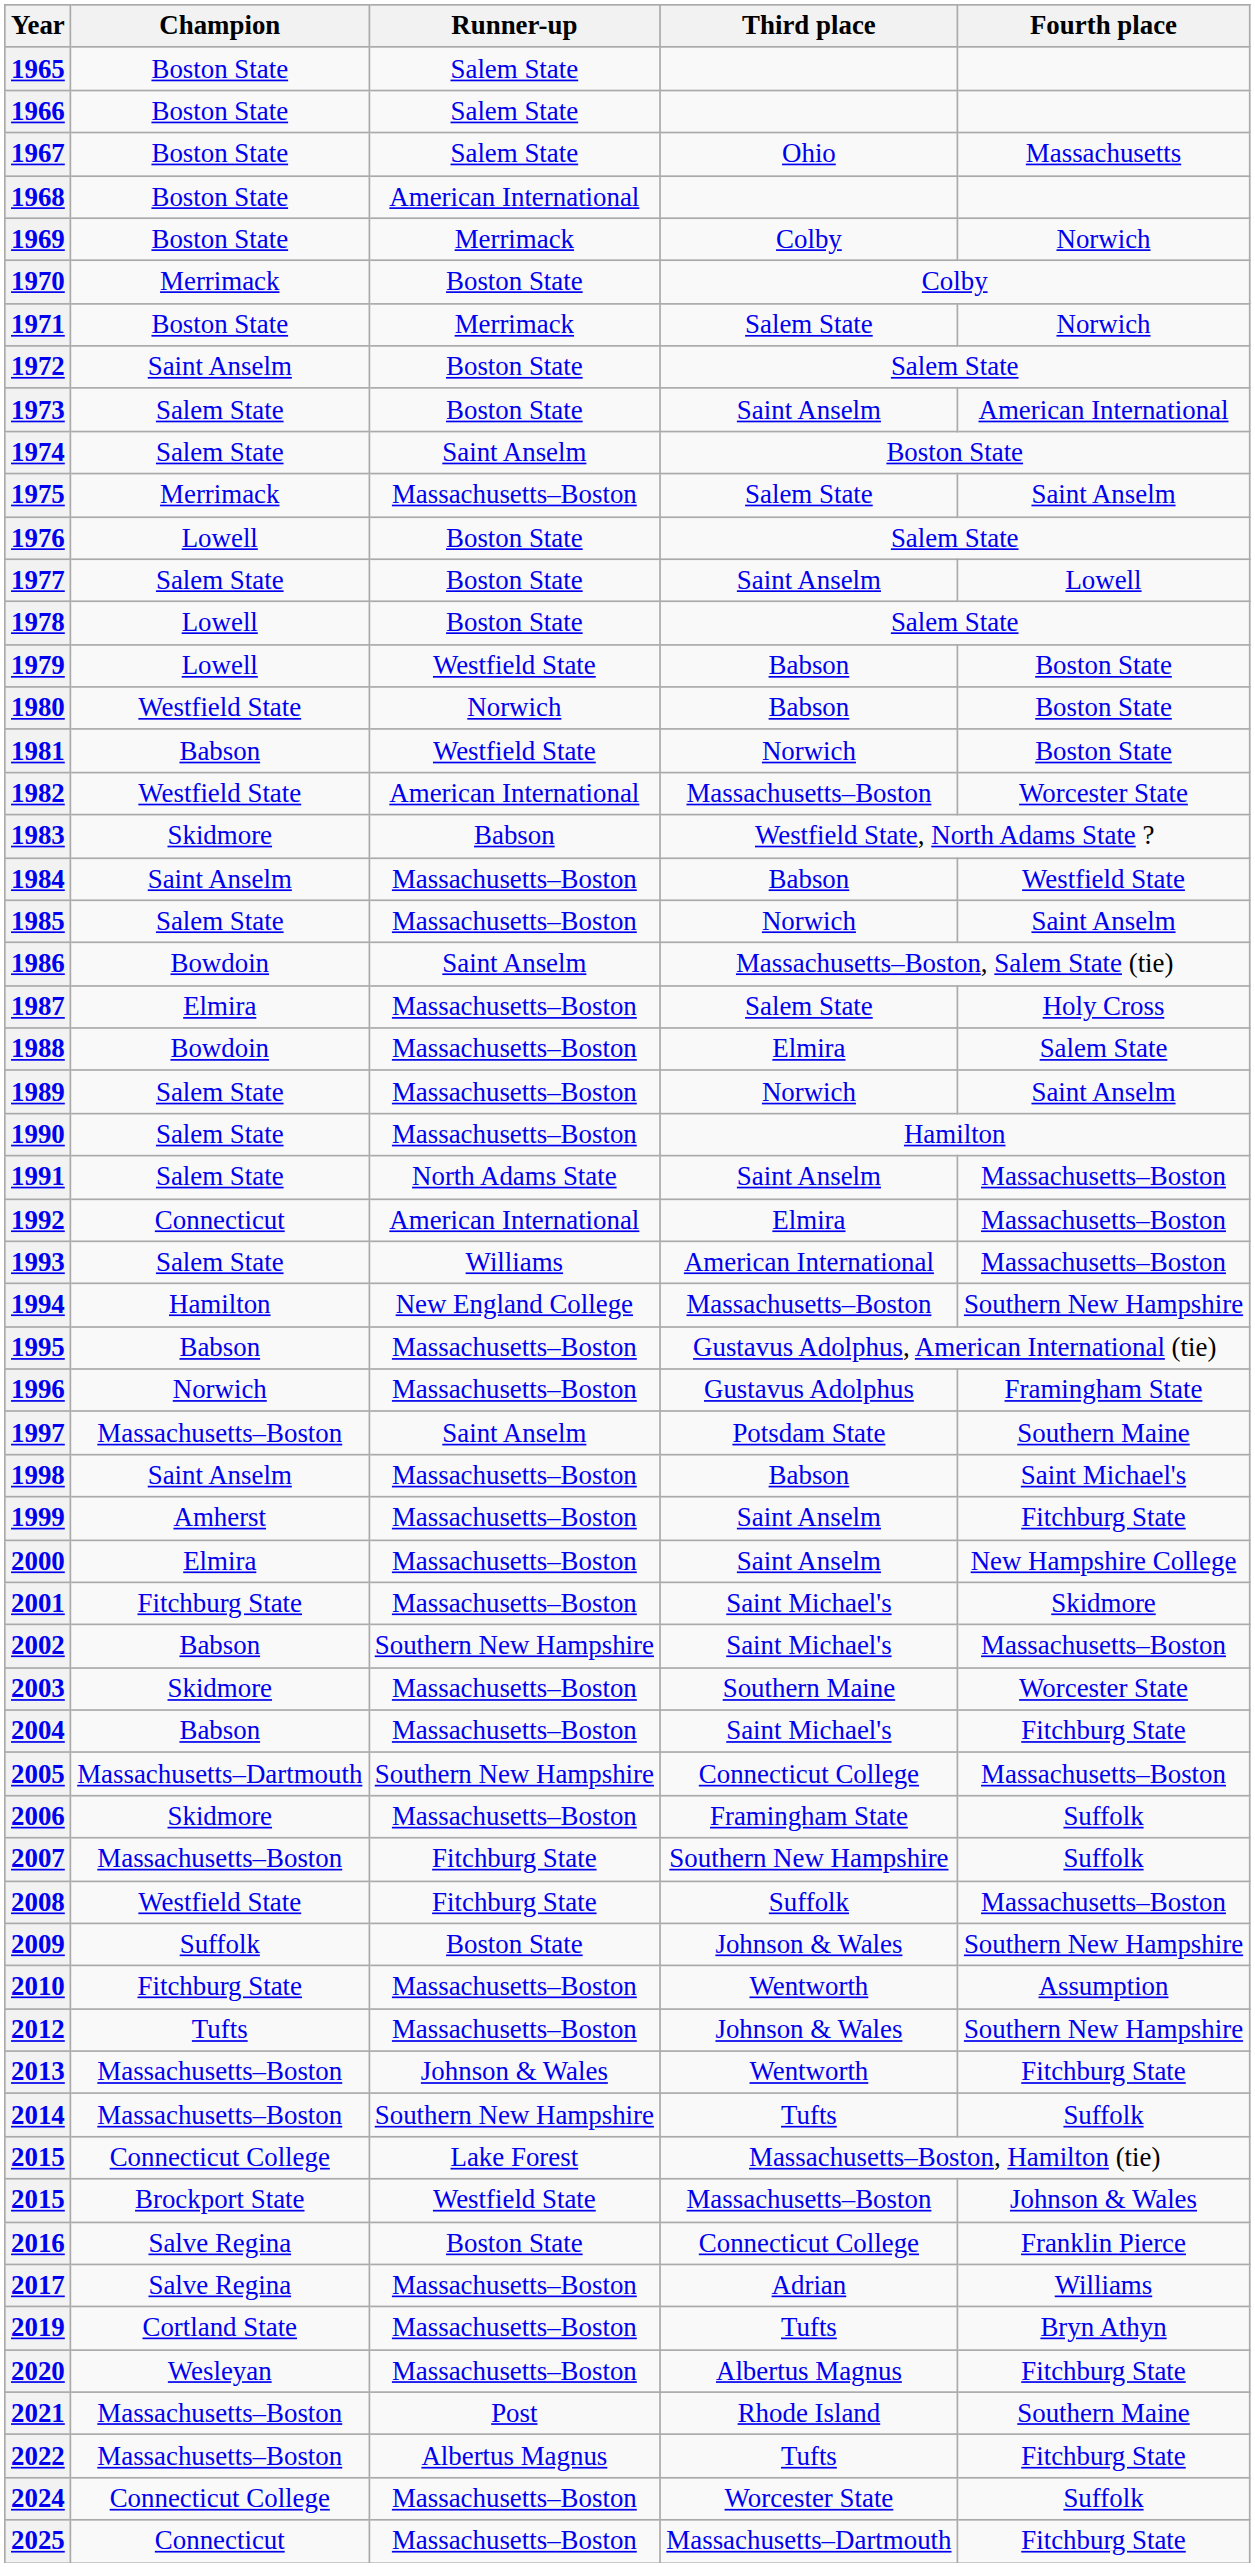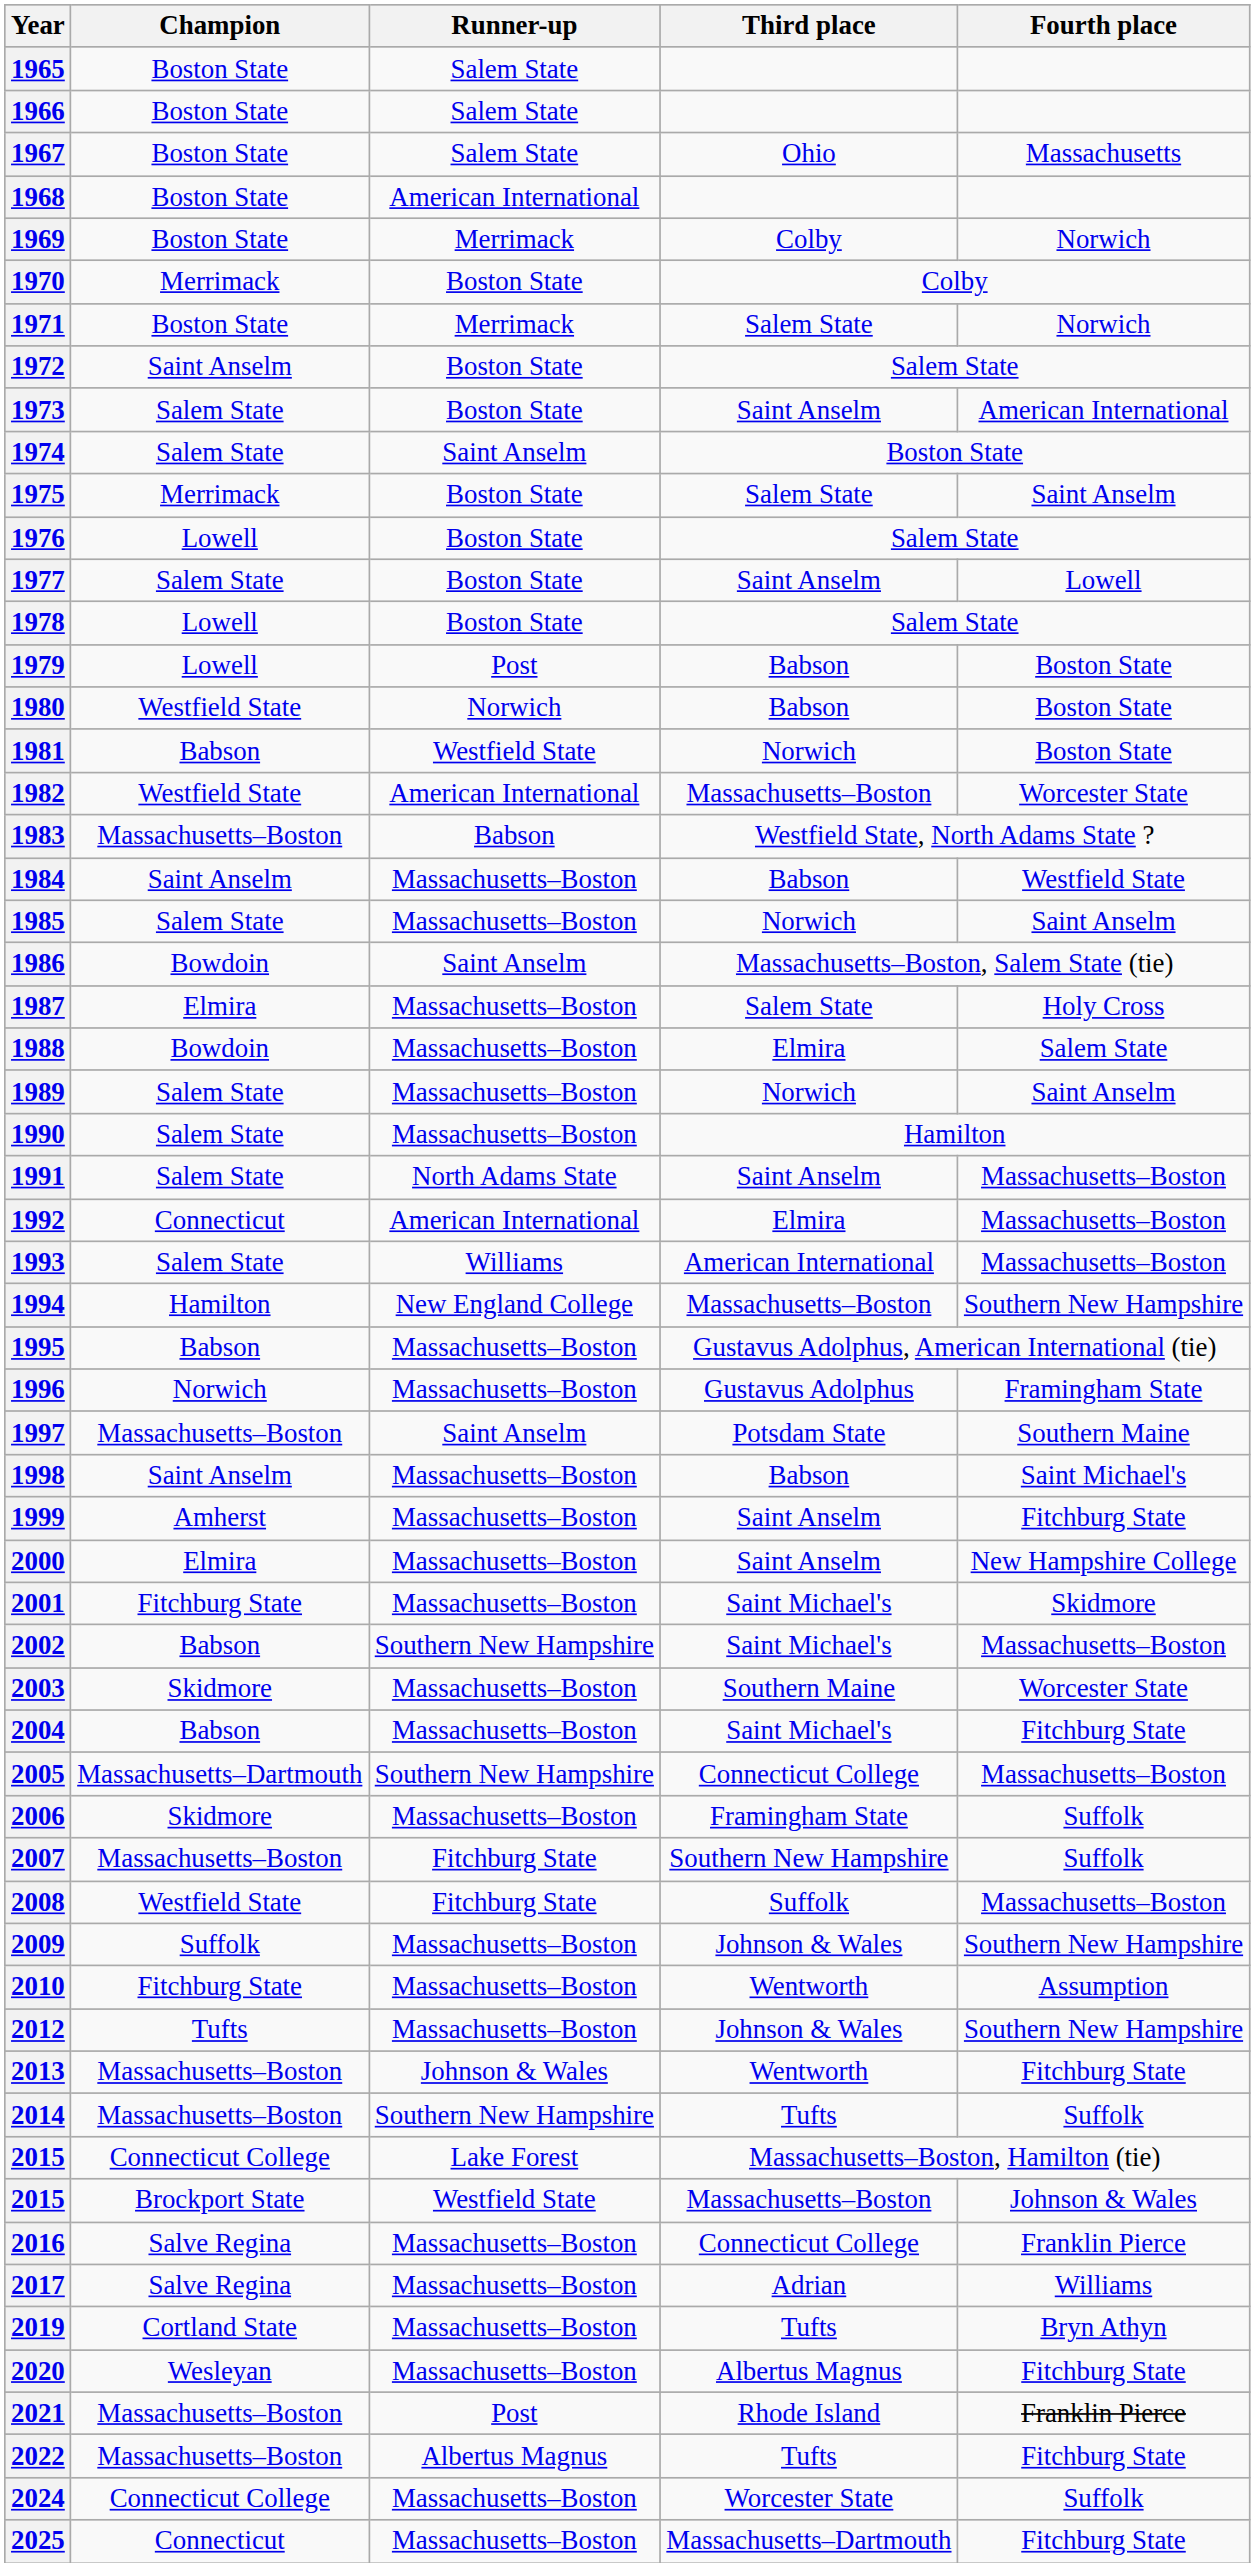1975 | Runner-up: Massachusetts–Boston -> Boston State
1979 | Runner-up: Westfield State -> Post
1983 | Champion: Skidmore -> Massachusetts–Boston
2009 | Runner-up: Boston State -> Massachusetts–Boston
2016 | Runner-up: Boston State -> Massachusetts–Boston
2021 | Fourth place: Southern Maine -> Franklin Pierce
